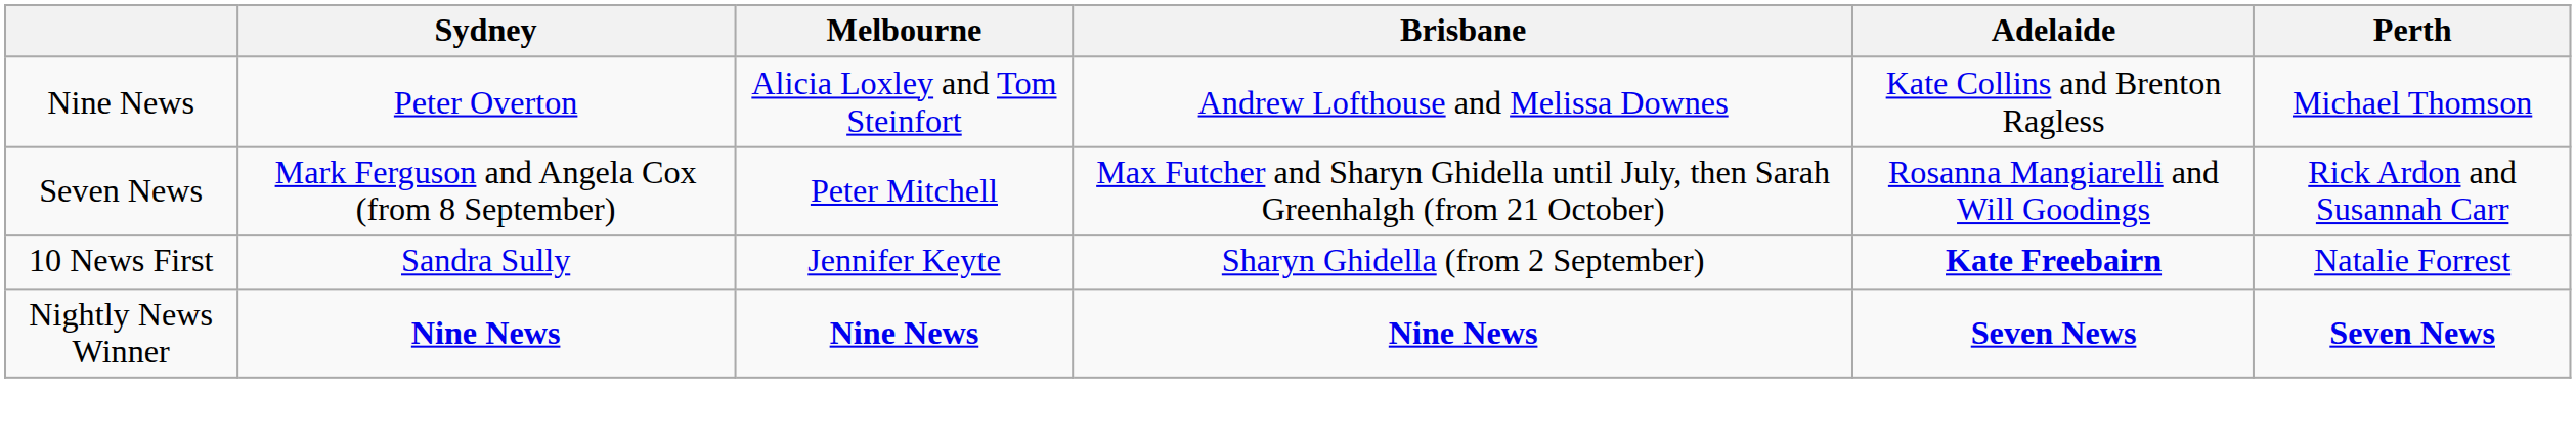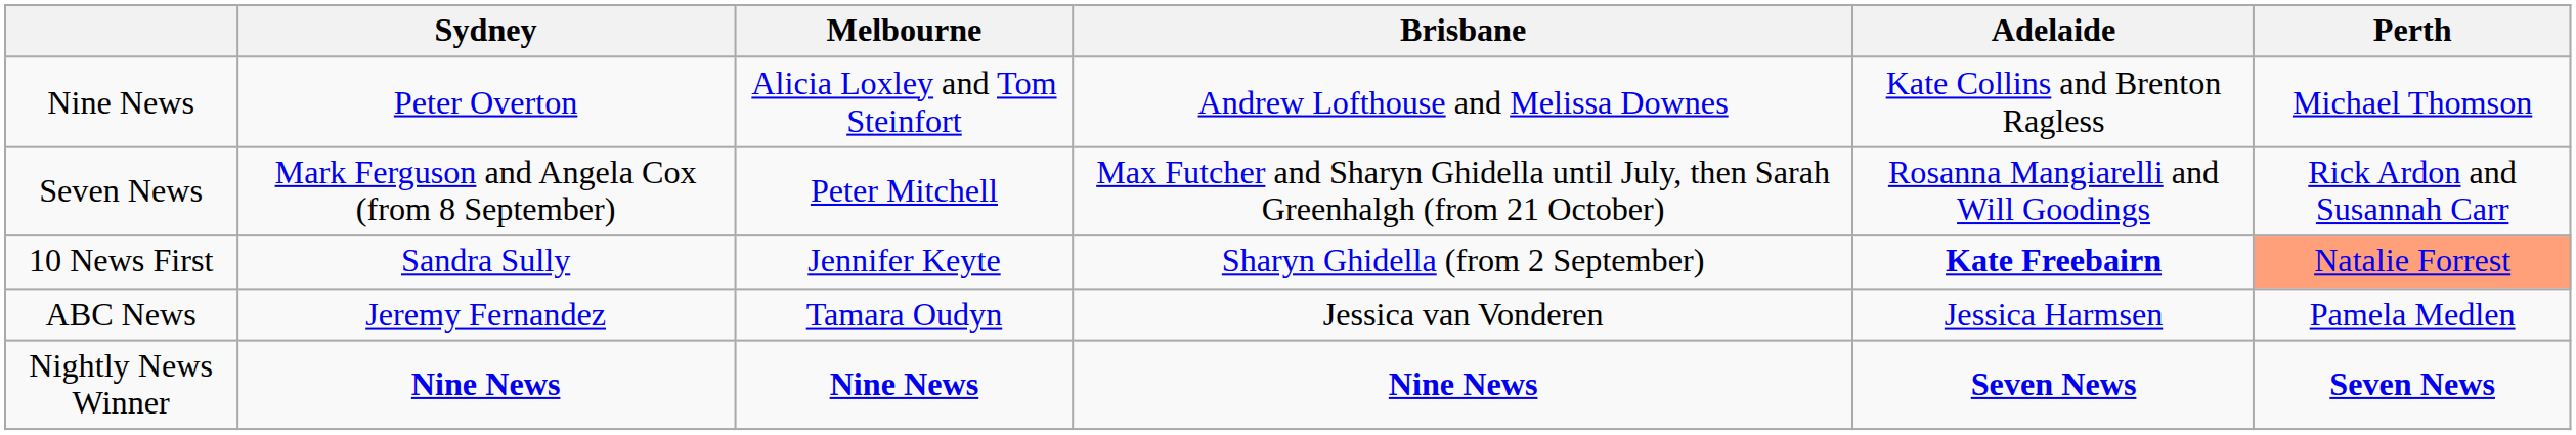10 News First | Perth: no background -> lightsalmon background
+ row: ABC News | Jeremy Fernandez | Tamara Oudyn | Jessica van Vonderen | Jessica Harmsen | Pamela Medlen
